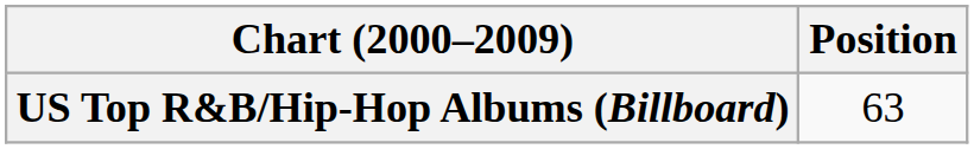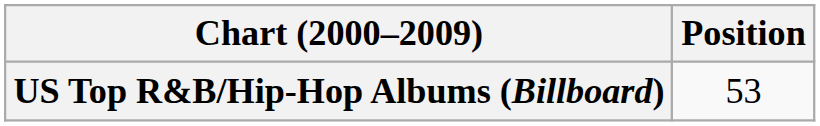US Top R&B/Hip-Hop Albums (Billboard) | Position: 63 -> 53
